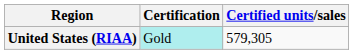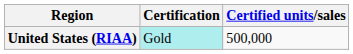United States (RIAA) | Certified units/sales: 579,305 -> 500,000
